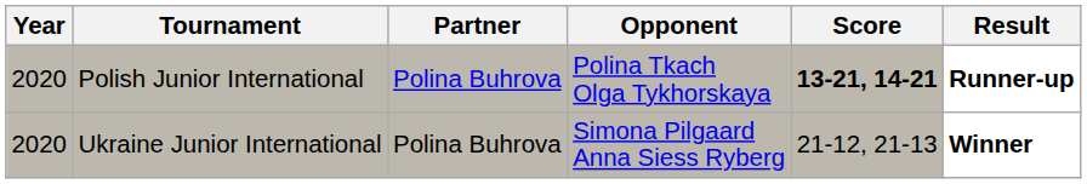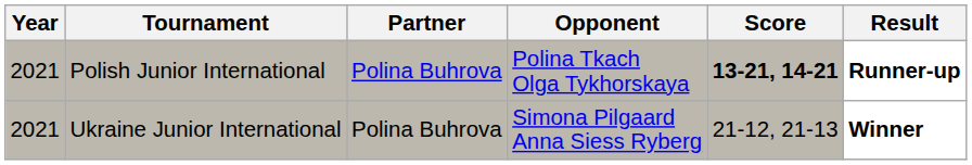Polish Junior International | Year: 2020 -> 2021
Ukraine Junior International | Year: 2020 -> 2021
